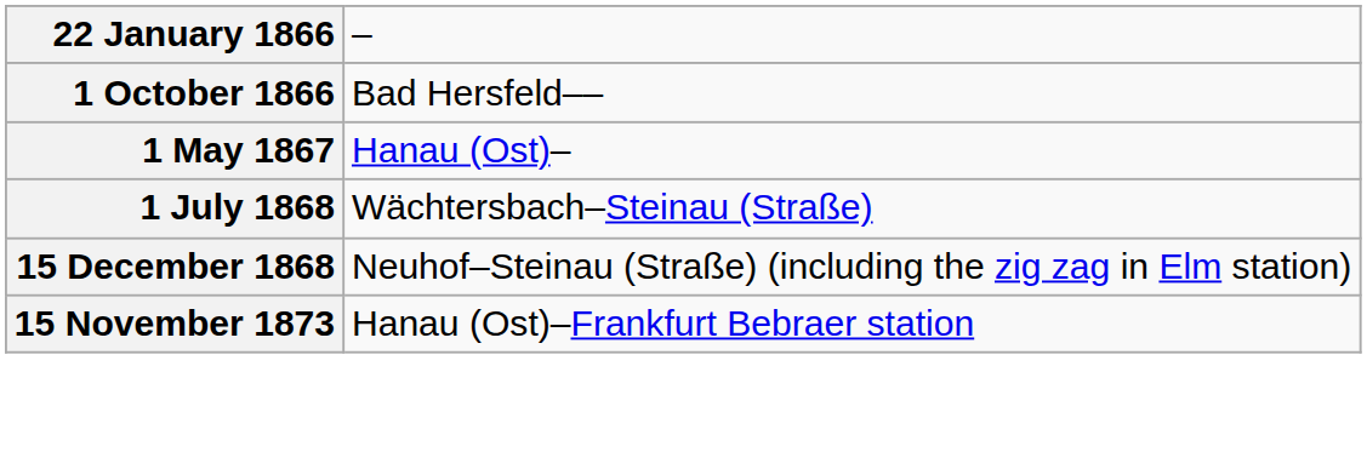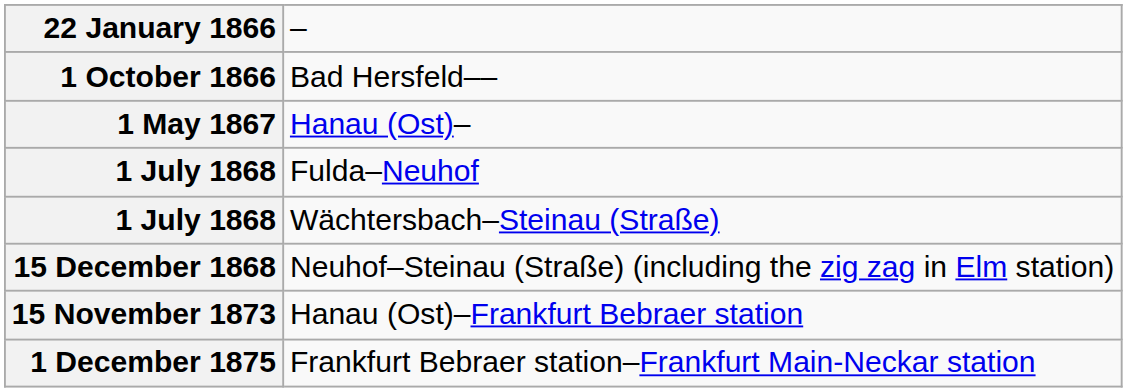+ row: 1 July 1868 | Fulda–Neuhof
+ row: 1 December 1875 | Frankfurt Bebraer station–Frankfurt Main-Neckar station
